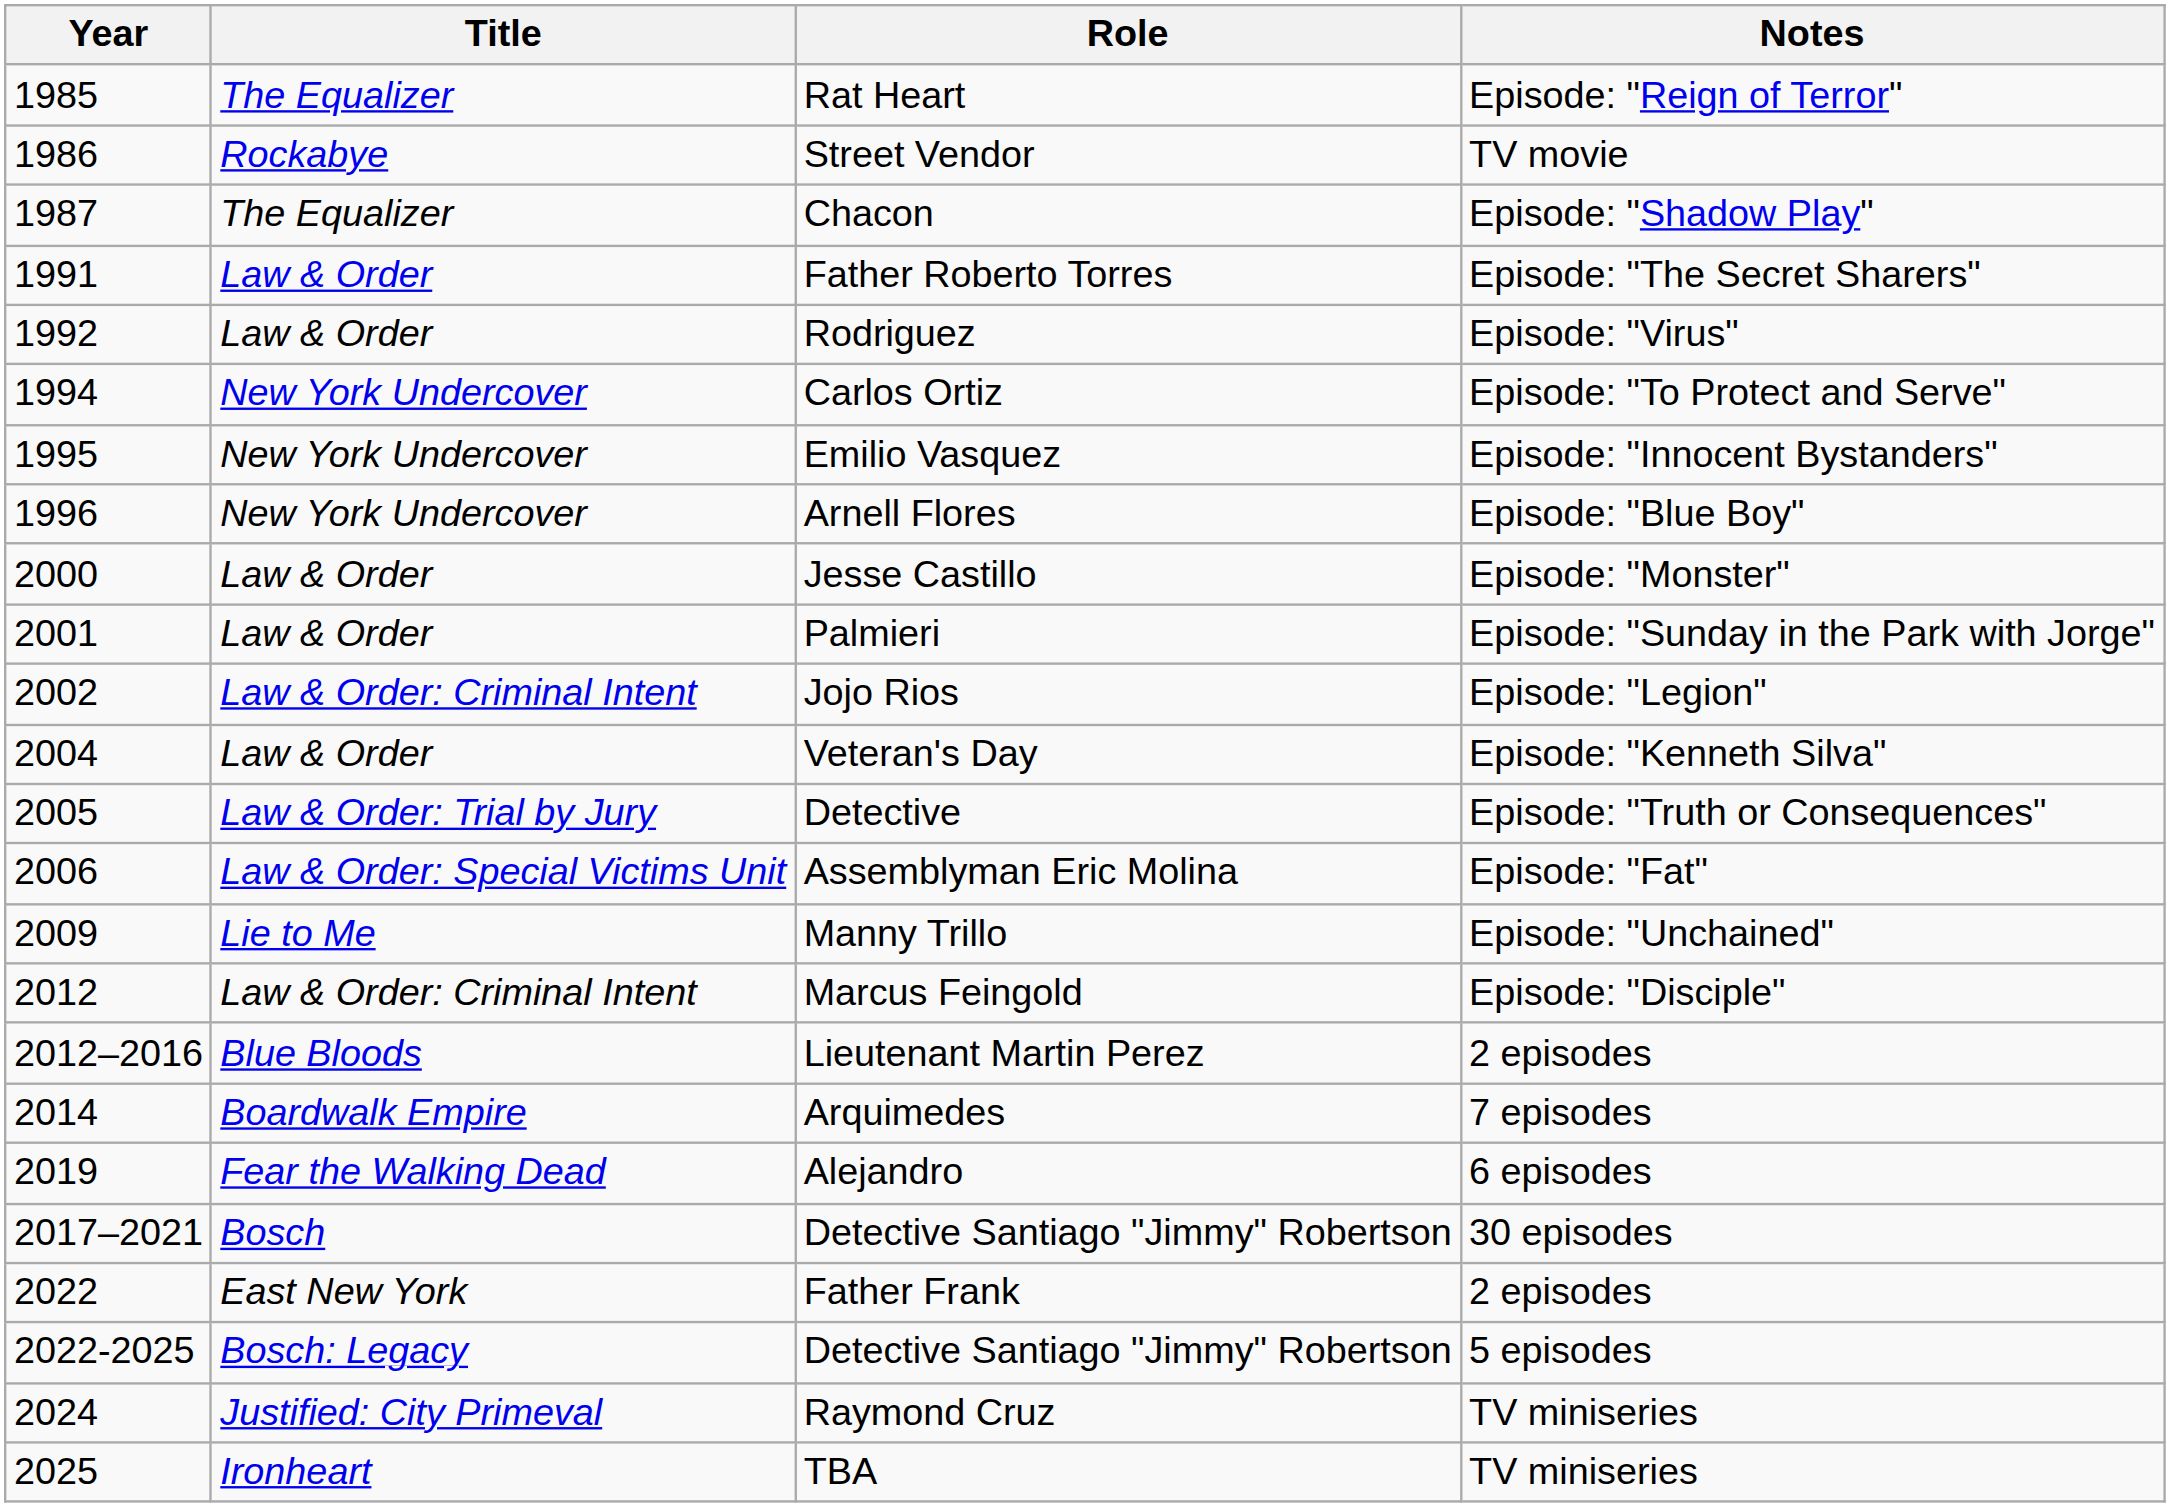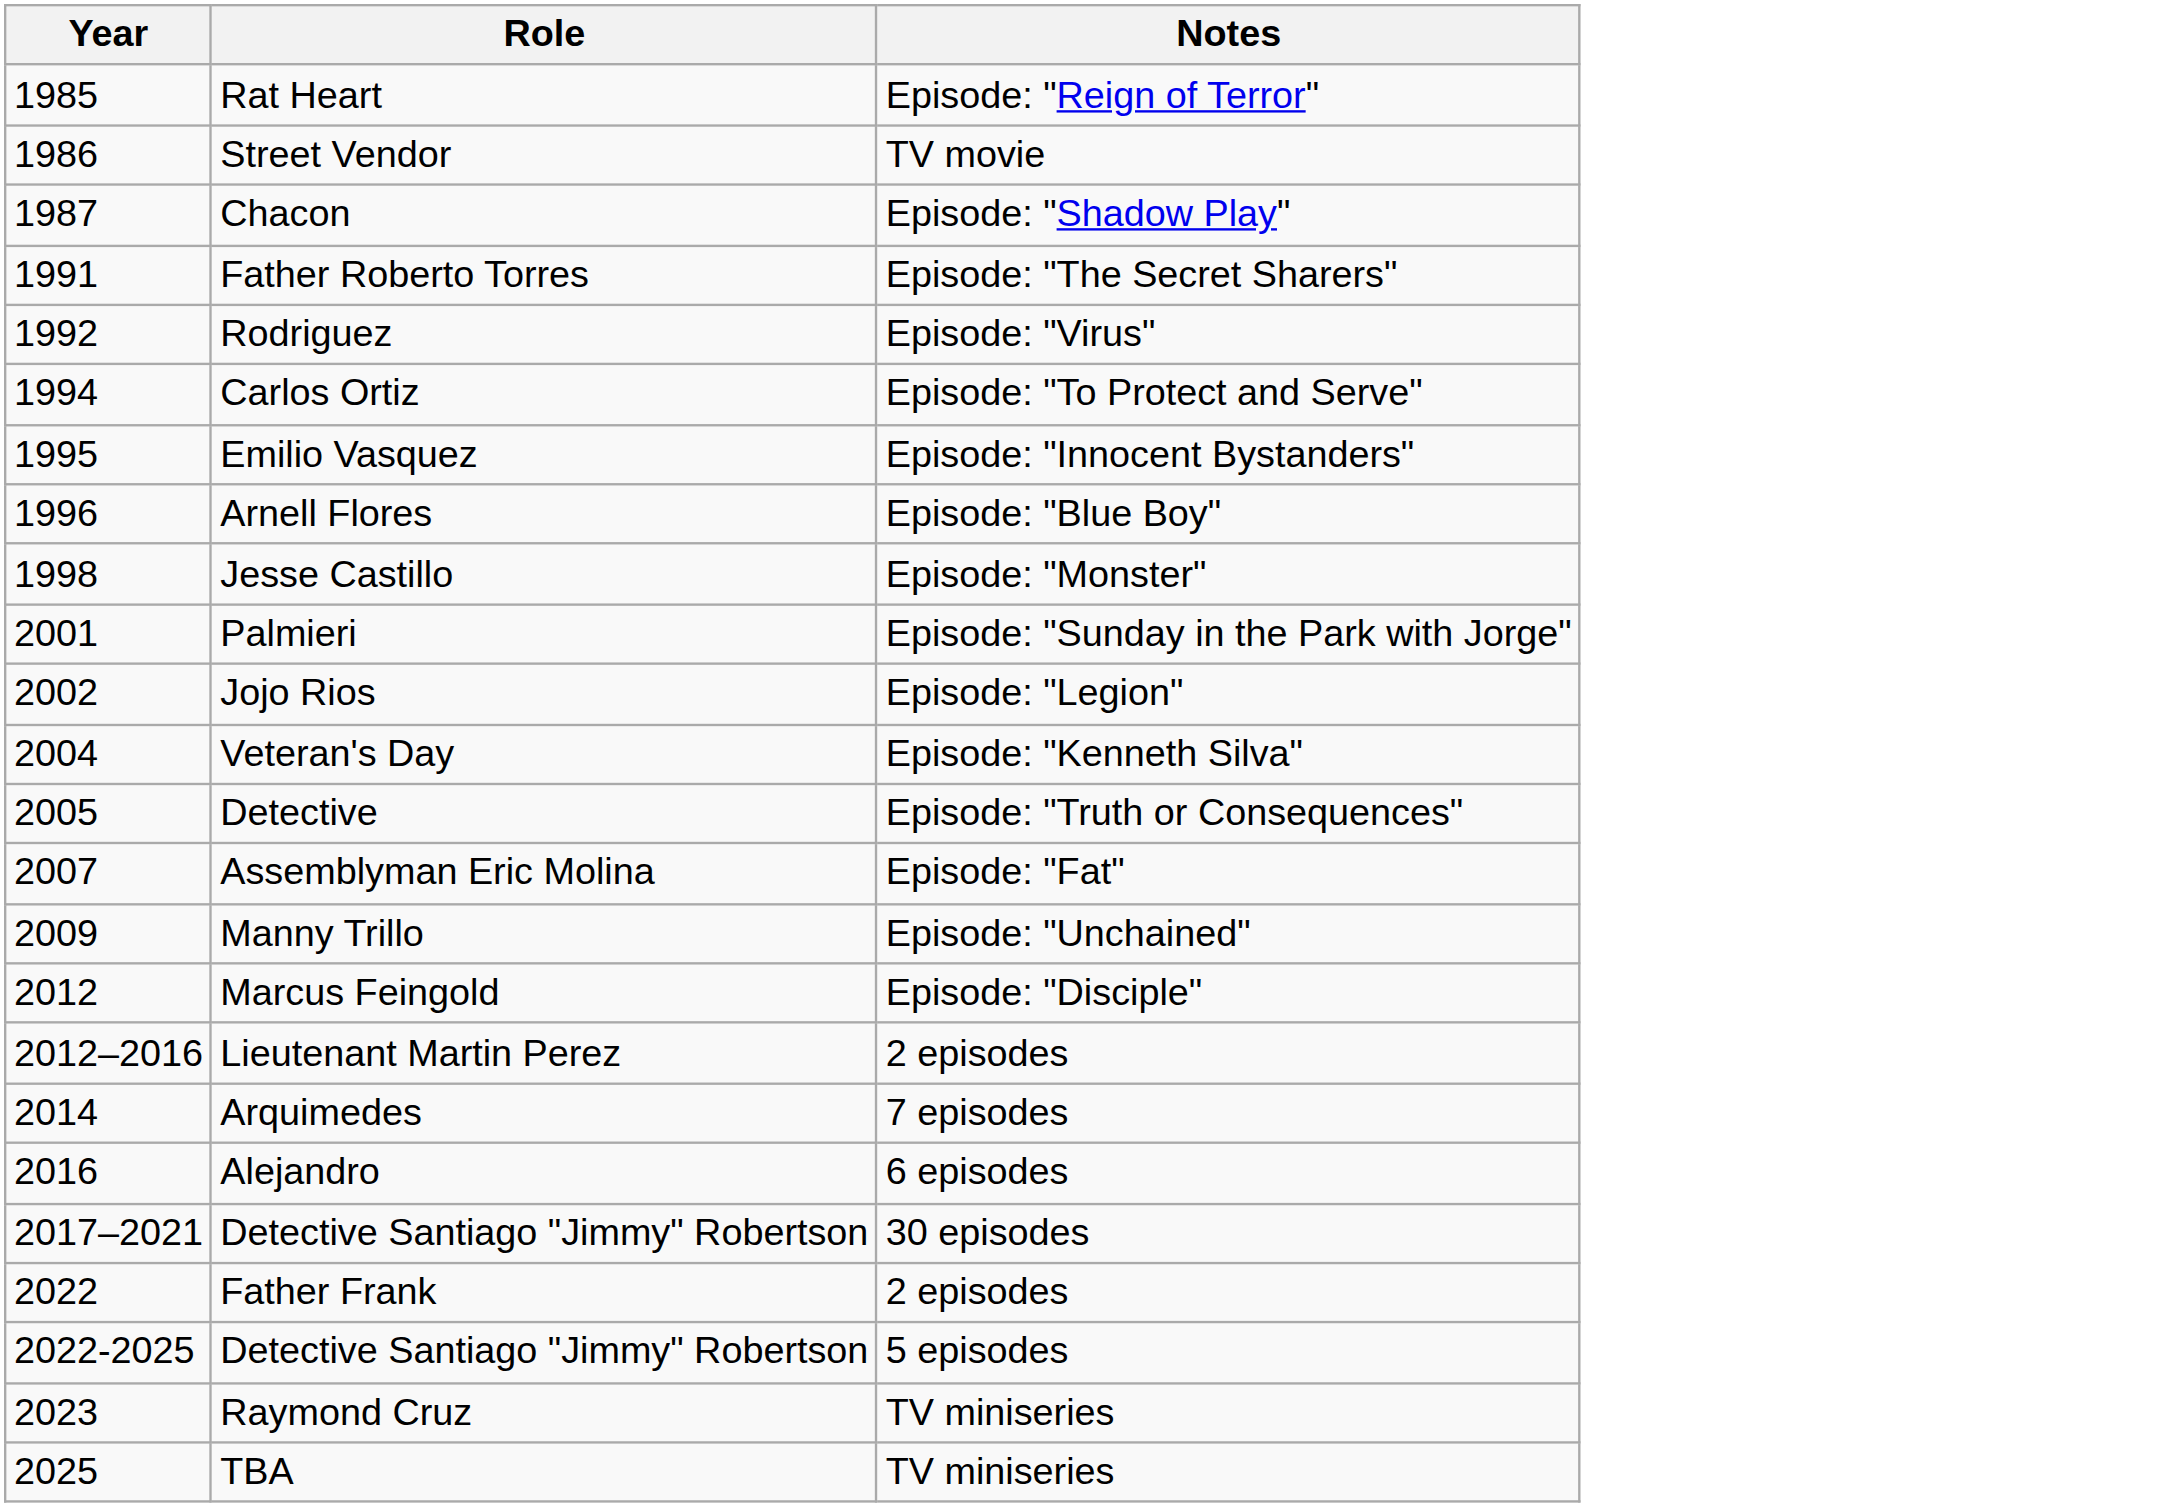- column: Title | The Equalizer | Rockabye | The Equalizer | Law & Order | Law & Order | New York Undercover | New York Undercover | New York Undercover | Law & Order | Law & Order | Law & Order: Criminal Intent | Law & Order | Law & Order: Trial by Jury | Law & Order: Special Victims Unit | Lie to Me | Law & Order: Criminal Intent | Blue Bloods | Boardwalk Empire | Fear the Walking Dead | Bosch | East New York | Bosch: Legacy | Justified: City Primeval | Ironheart
Jesse Castillo | Year: 2000 -> 1998
Assemblyman Eric Molina | Year: 2006 -> 2007
Alejandro | Year: 2019 -> 2016
Raymond Cruz | Year: 2024 -> 2023
